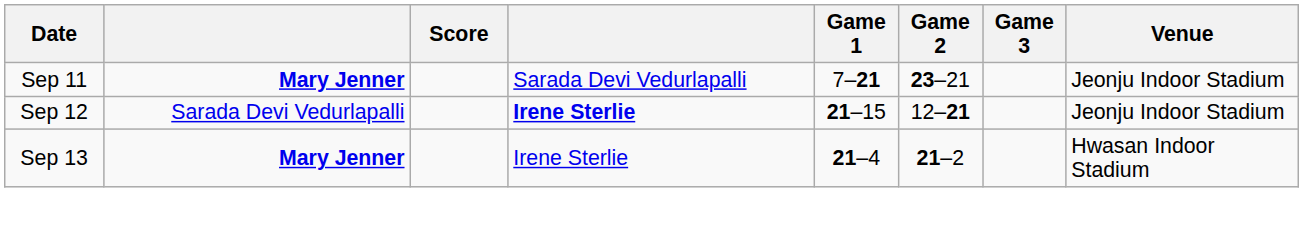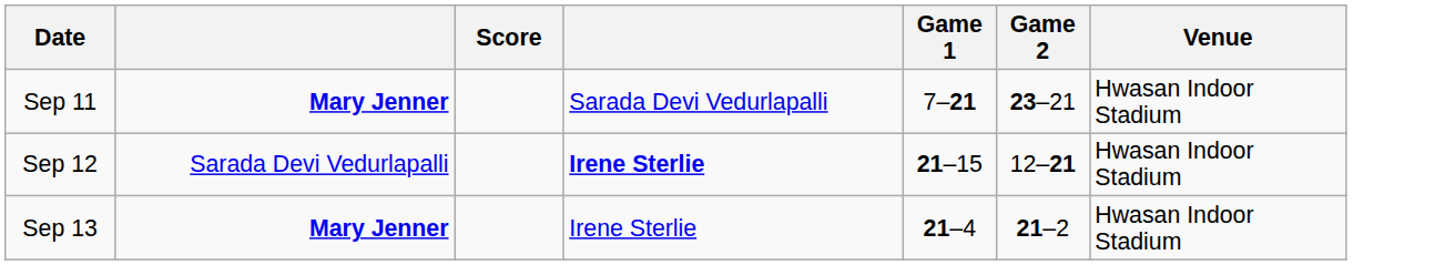- column: Game 3
Sep 11 | Venue: Jeonju Indoor Stadium -> Hwasan Indoor Stadium
Sep 12 | Venue: Jeonju Indoor Stadium -> Hwasan Indoor Stadium
